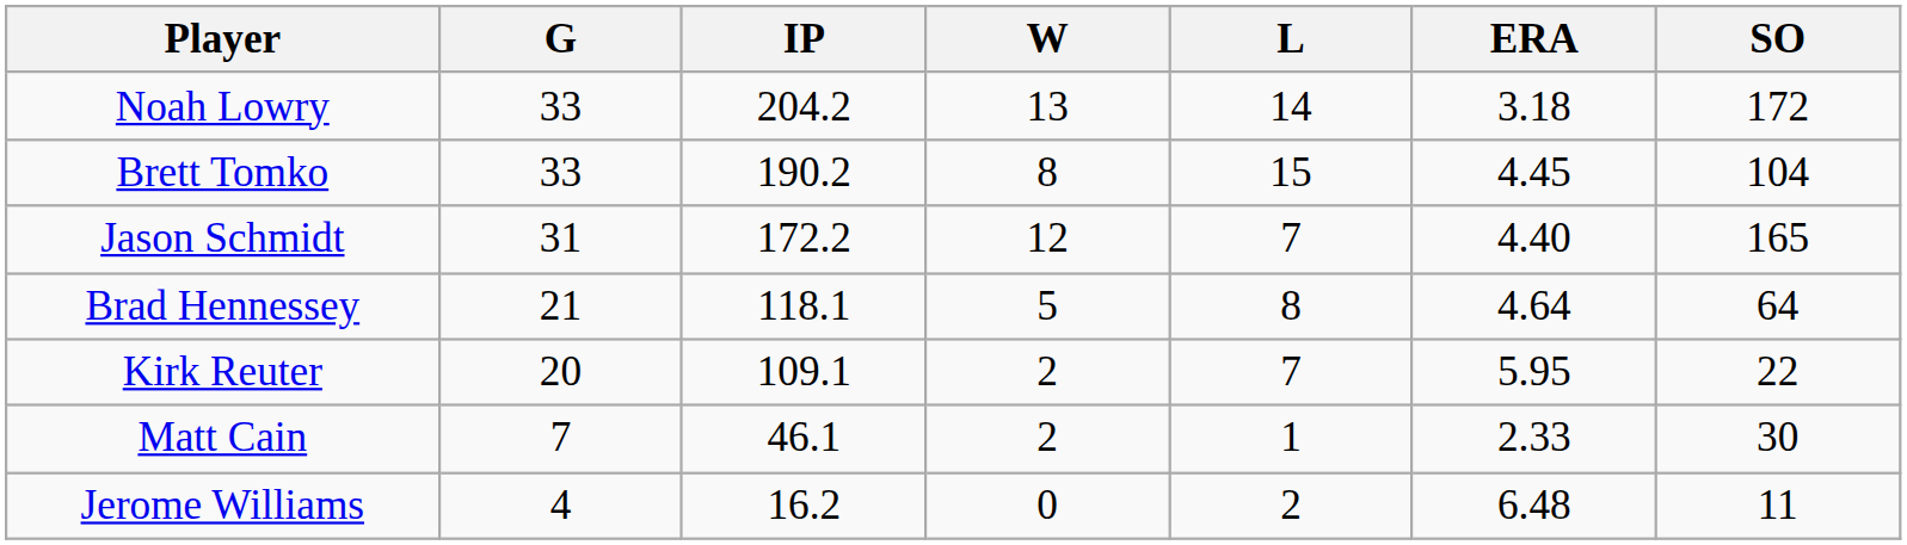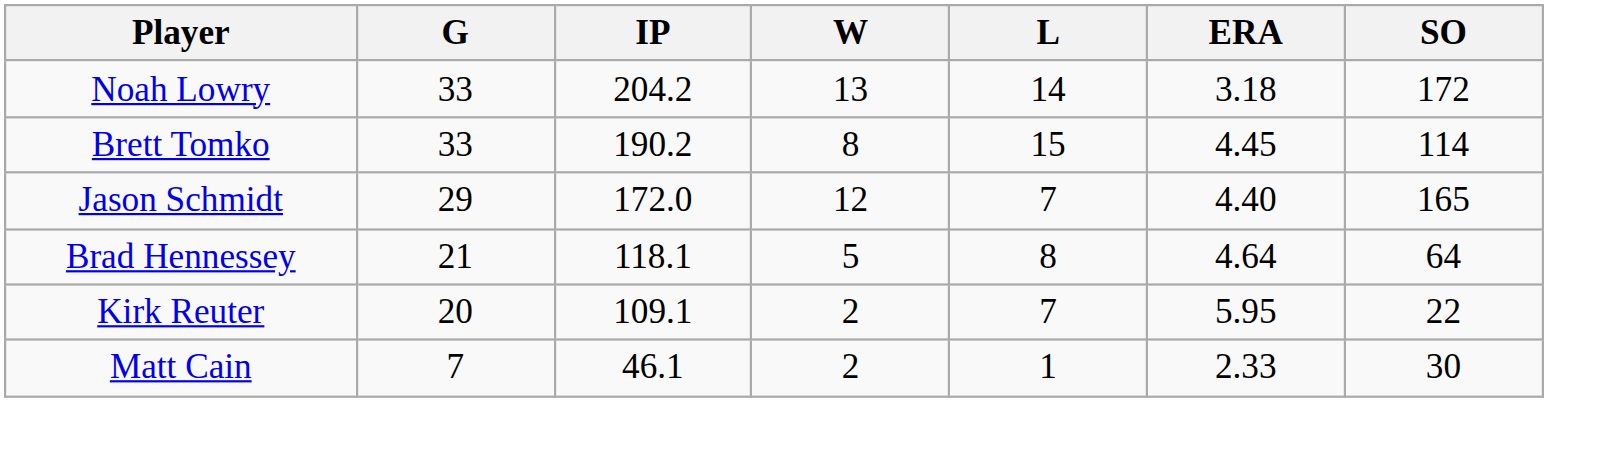Brett Tomko | SO: 104 -> 114
Jason Schmidt | G: 31 -> 29
Jason Schmidt | IP: 172.2 -> 172.0
- row: Jerome Williams | 4 | 16.2 | 0 | 2 | 6.48 | 11
